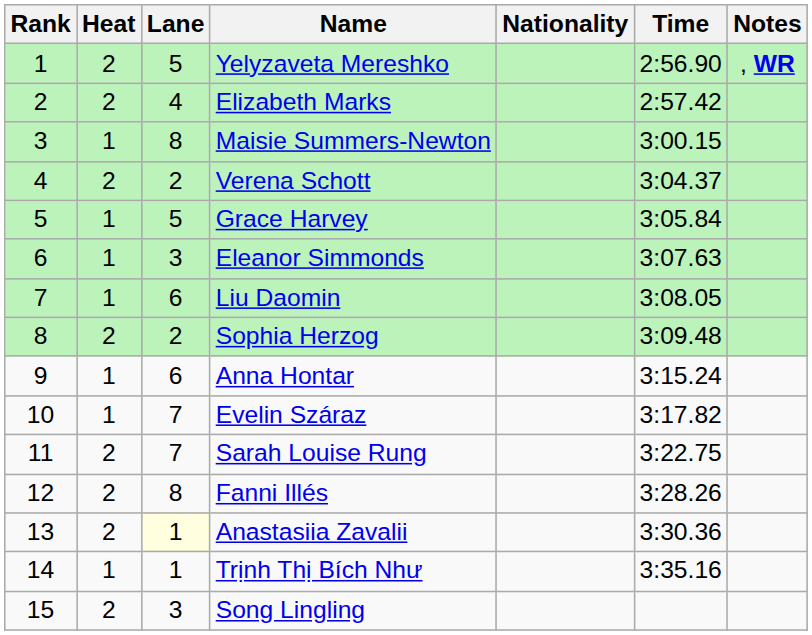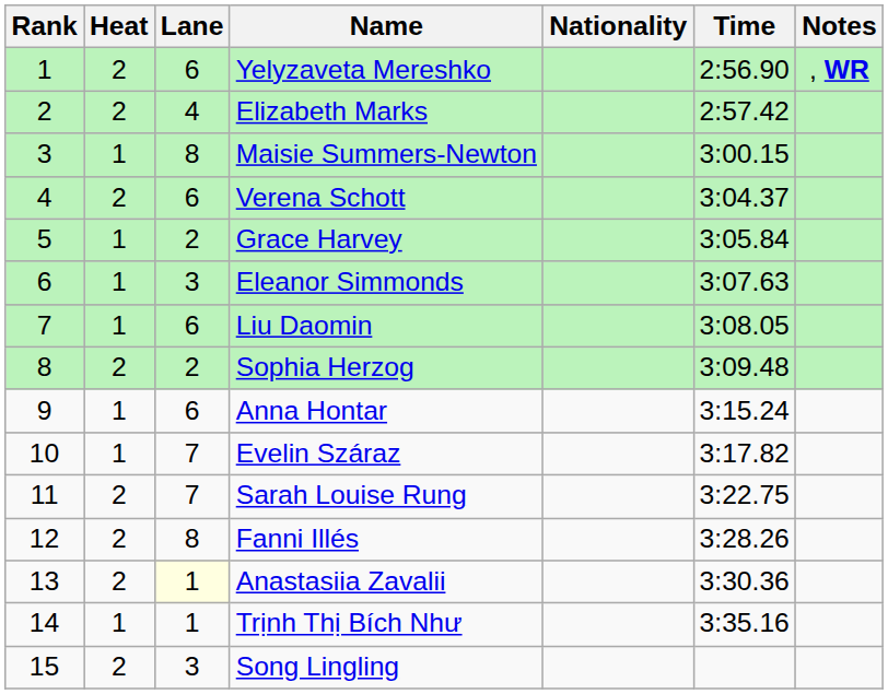Yelyzaveta Mereshko | Lane: 5 -> 6
Verena Schott | Lane: 2 -> 6
Grace Harvey | Lane: 5 -> 2
